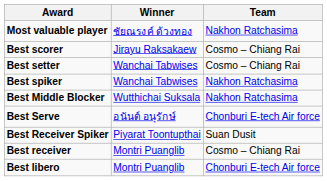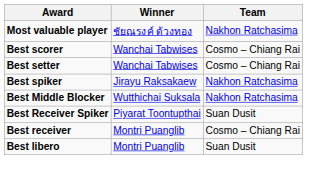Best scorer | Winner: Jirayu Raksakaew -> Wanchai Tabwises
Best spiker | Winner: Wanchai Tabwises -> Jirayu Raksakaew
- row: Best Serve | อนันต์ อนุรักษ์ | Chonburi E-tech Air force
Best libero | Team: Chonburi E-tech Air force -> Suan Dusit
